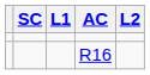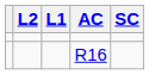columns swapped: L2 <-> SC
